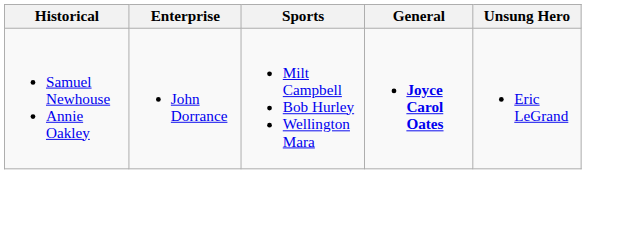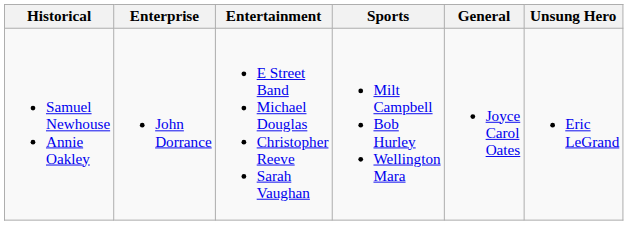+ column: Entertainment | E Street Band Michael Douglas Christopher Reeve Sarah Vaughan
Samuel Newhouse Annie Oakley | General: bold -> normal
